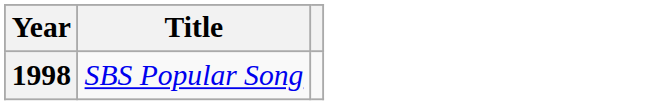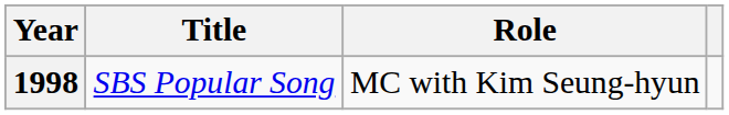+ column: Role | MC with Kim Seung-hyun
